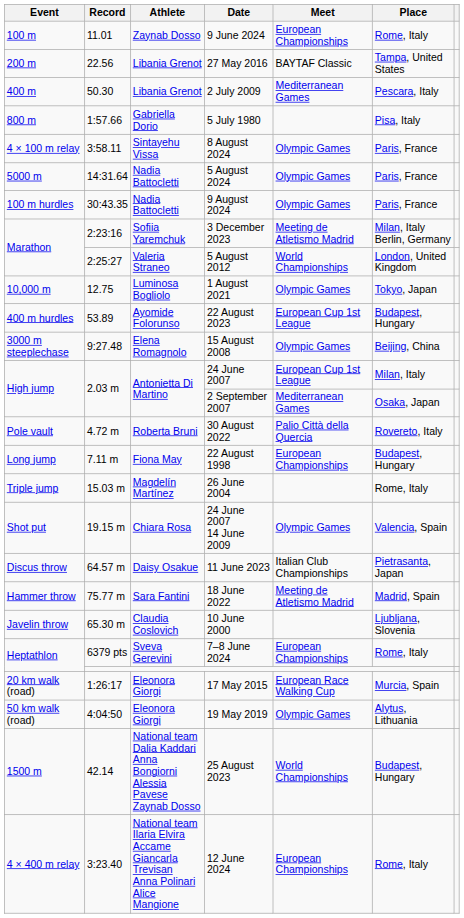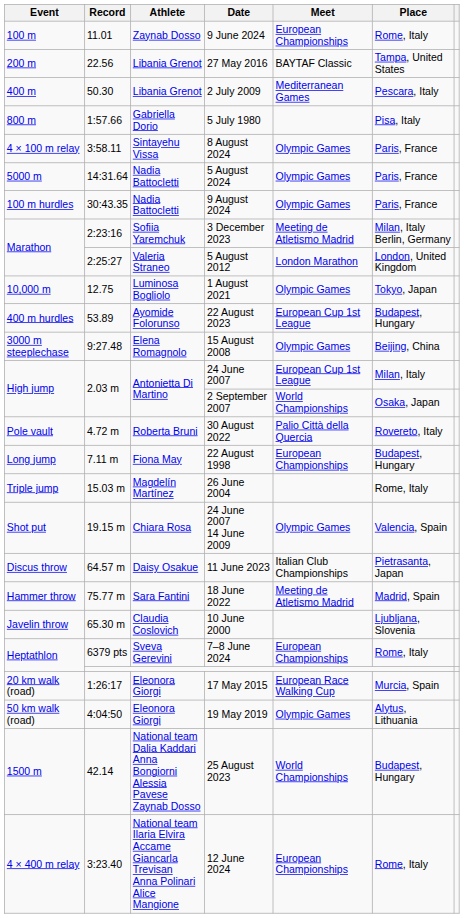5 August 2012 | Meet: World Championships -> London Marathon
2 September 2007 | Meet: Mediterranean Games -> World Championships
